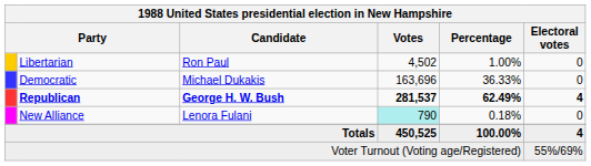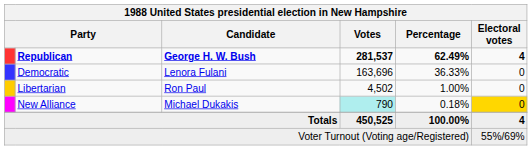rows swapped: Republican <-> Libertarian
Democratic | Candidate: Michael Dukakis -> Lenora Fulani
New Alliance | Candidate: Lenora Fulani -> Michael Dukakis
New Alliance | Electoral votes: no background -> gold background
